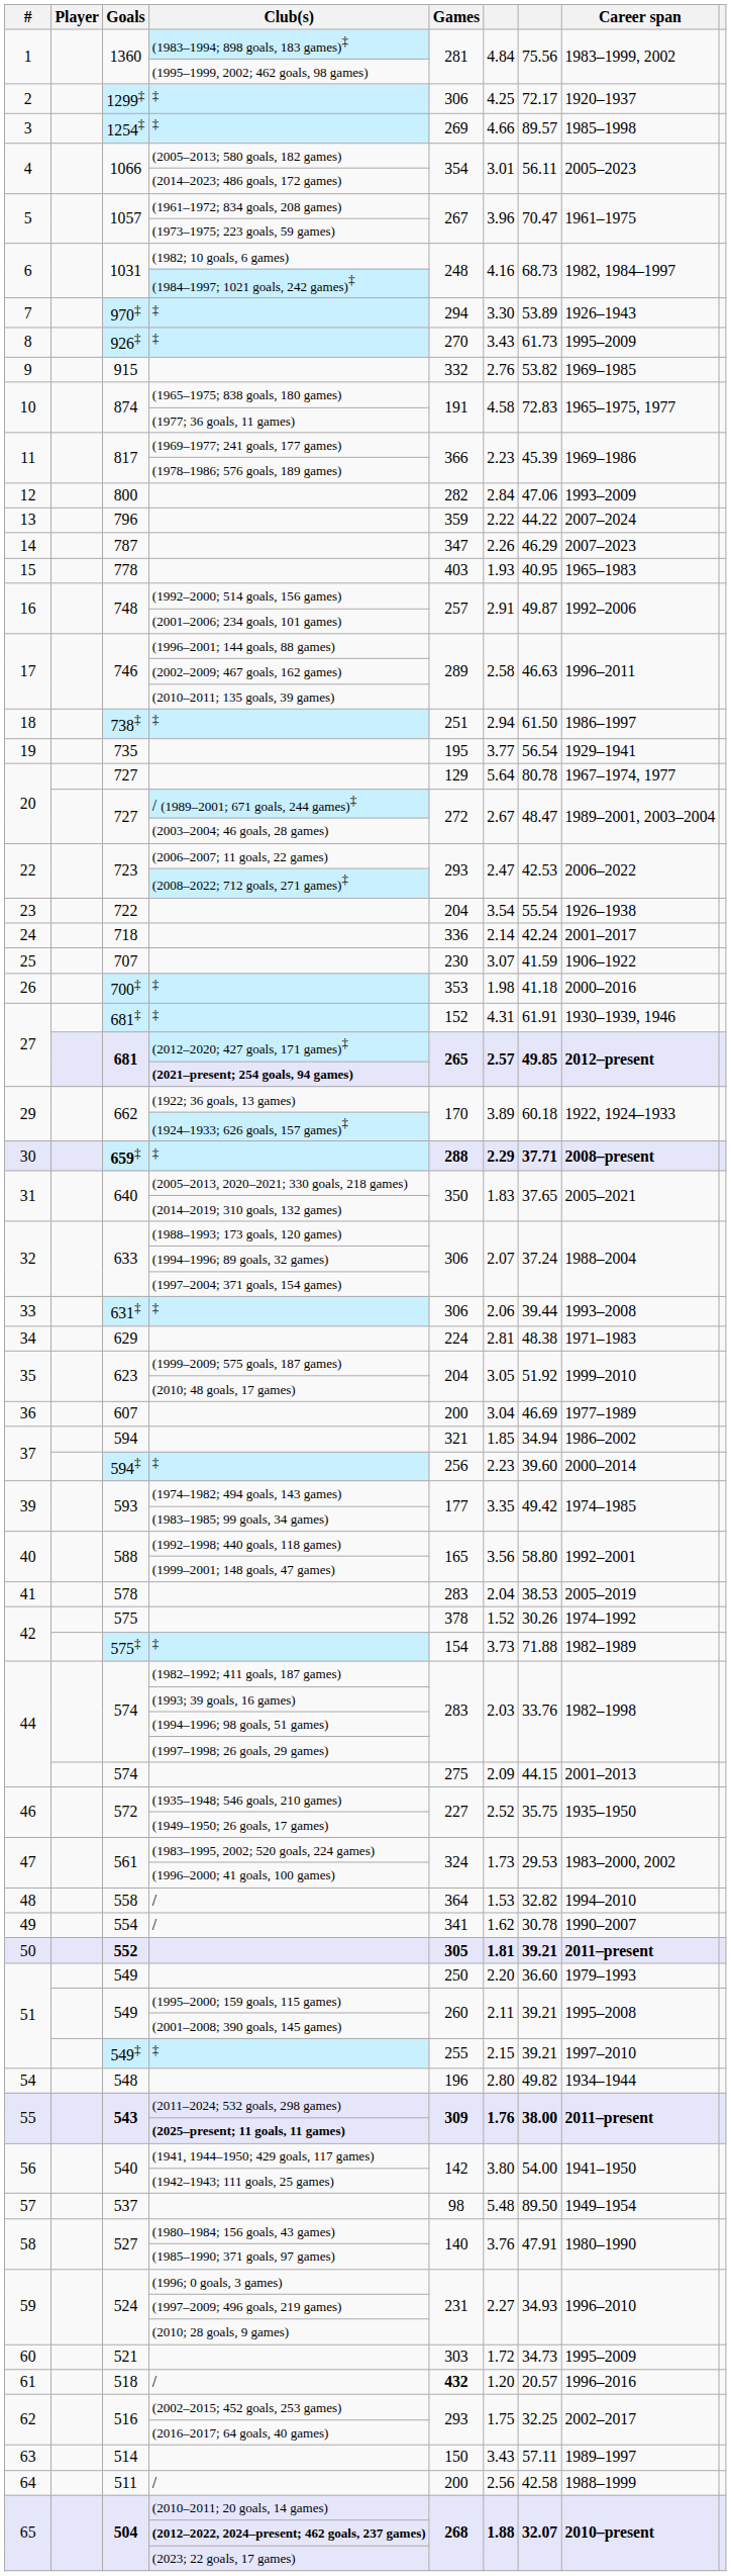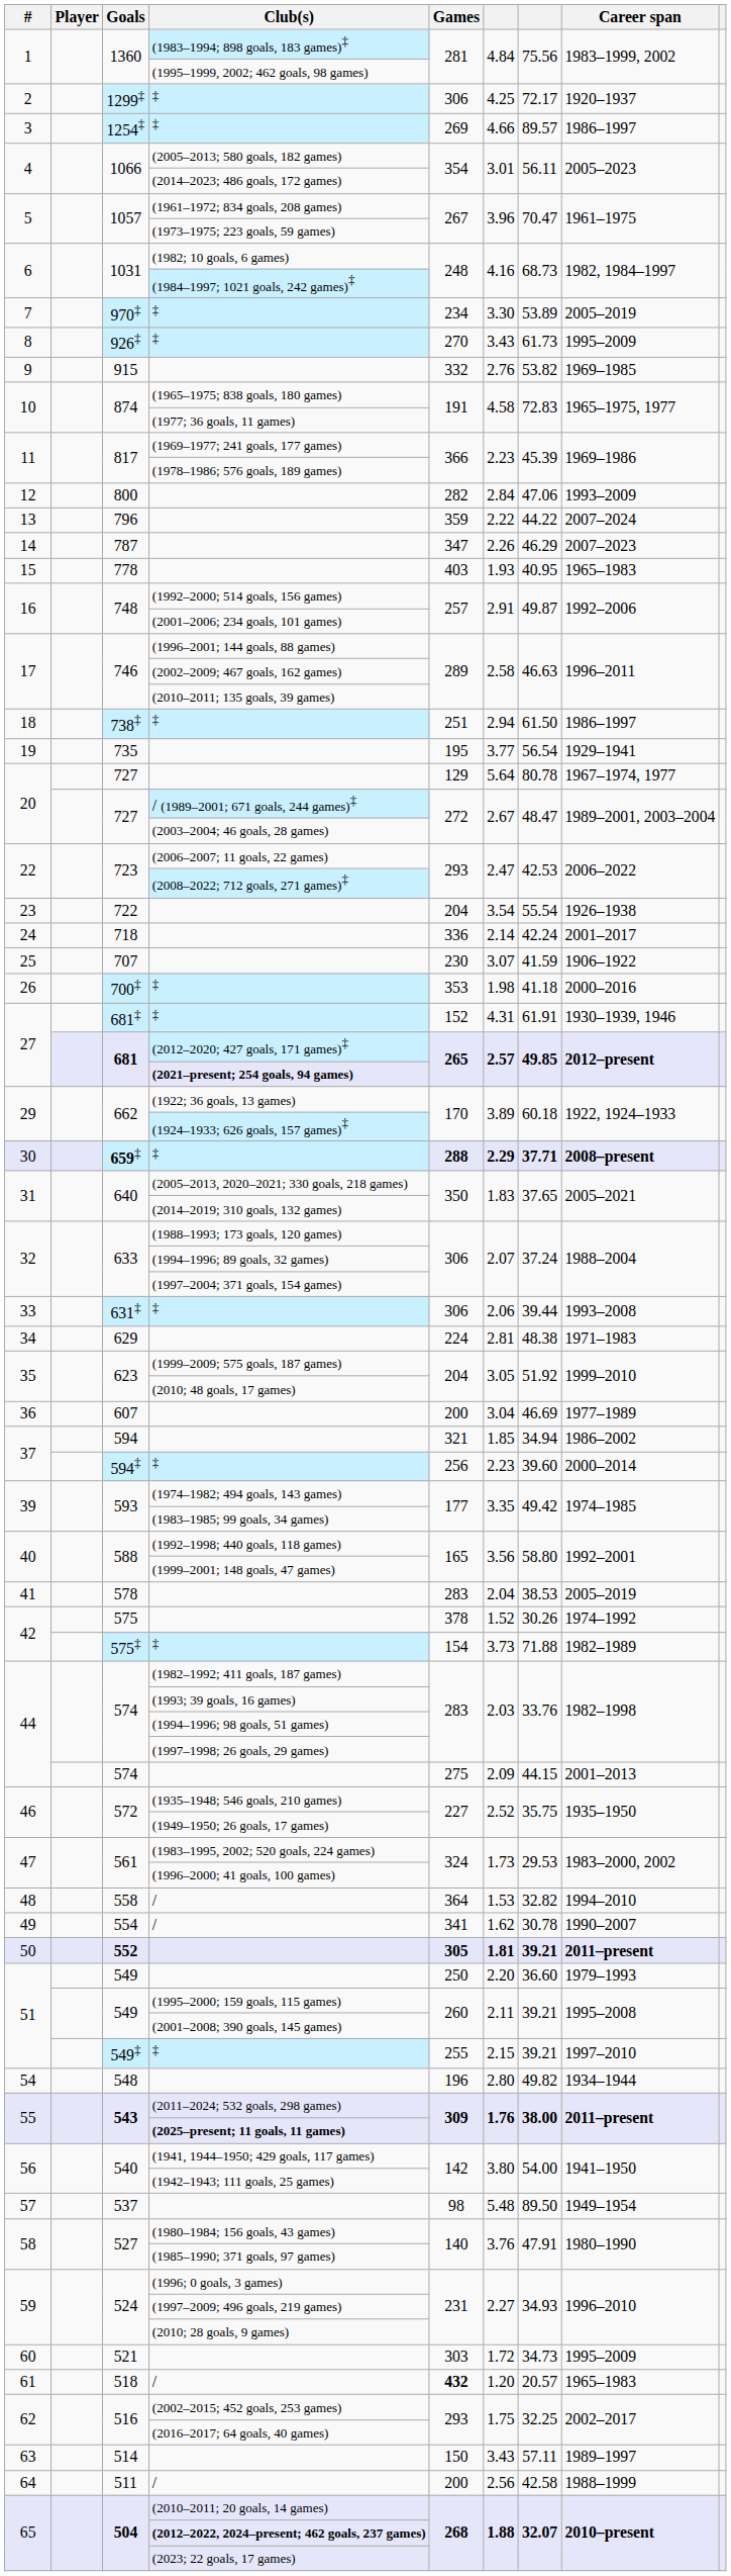1254‡ / ‡ | Career span: 1985–1998 -> 1986–1997
970‡ / ‡ | Games: 294 -> 234
970‡ / ‡ | Career span: 1926–1943 -> 2005–2019
518 / / | Career span: 1996–2016 -> 1965–1983
